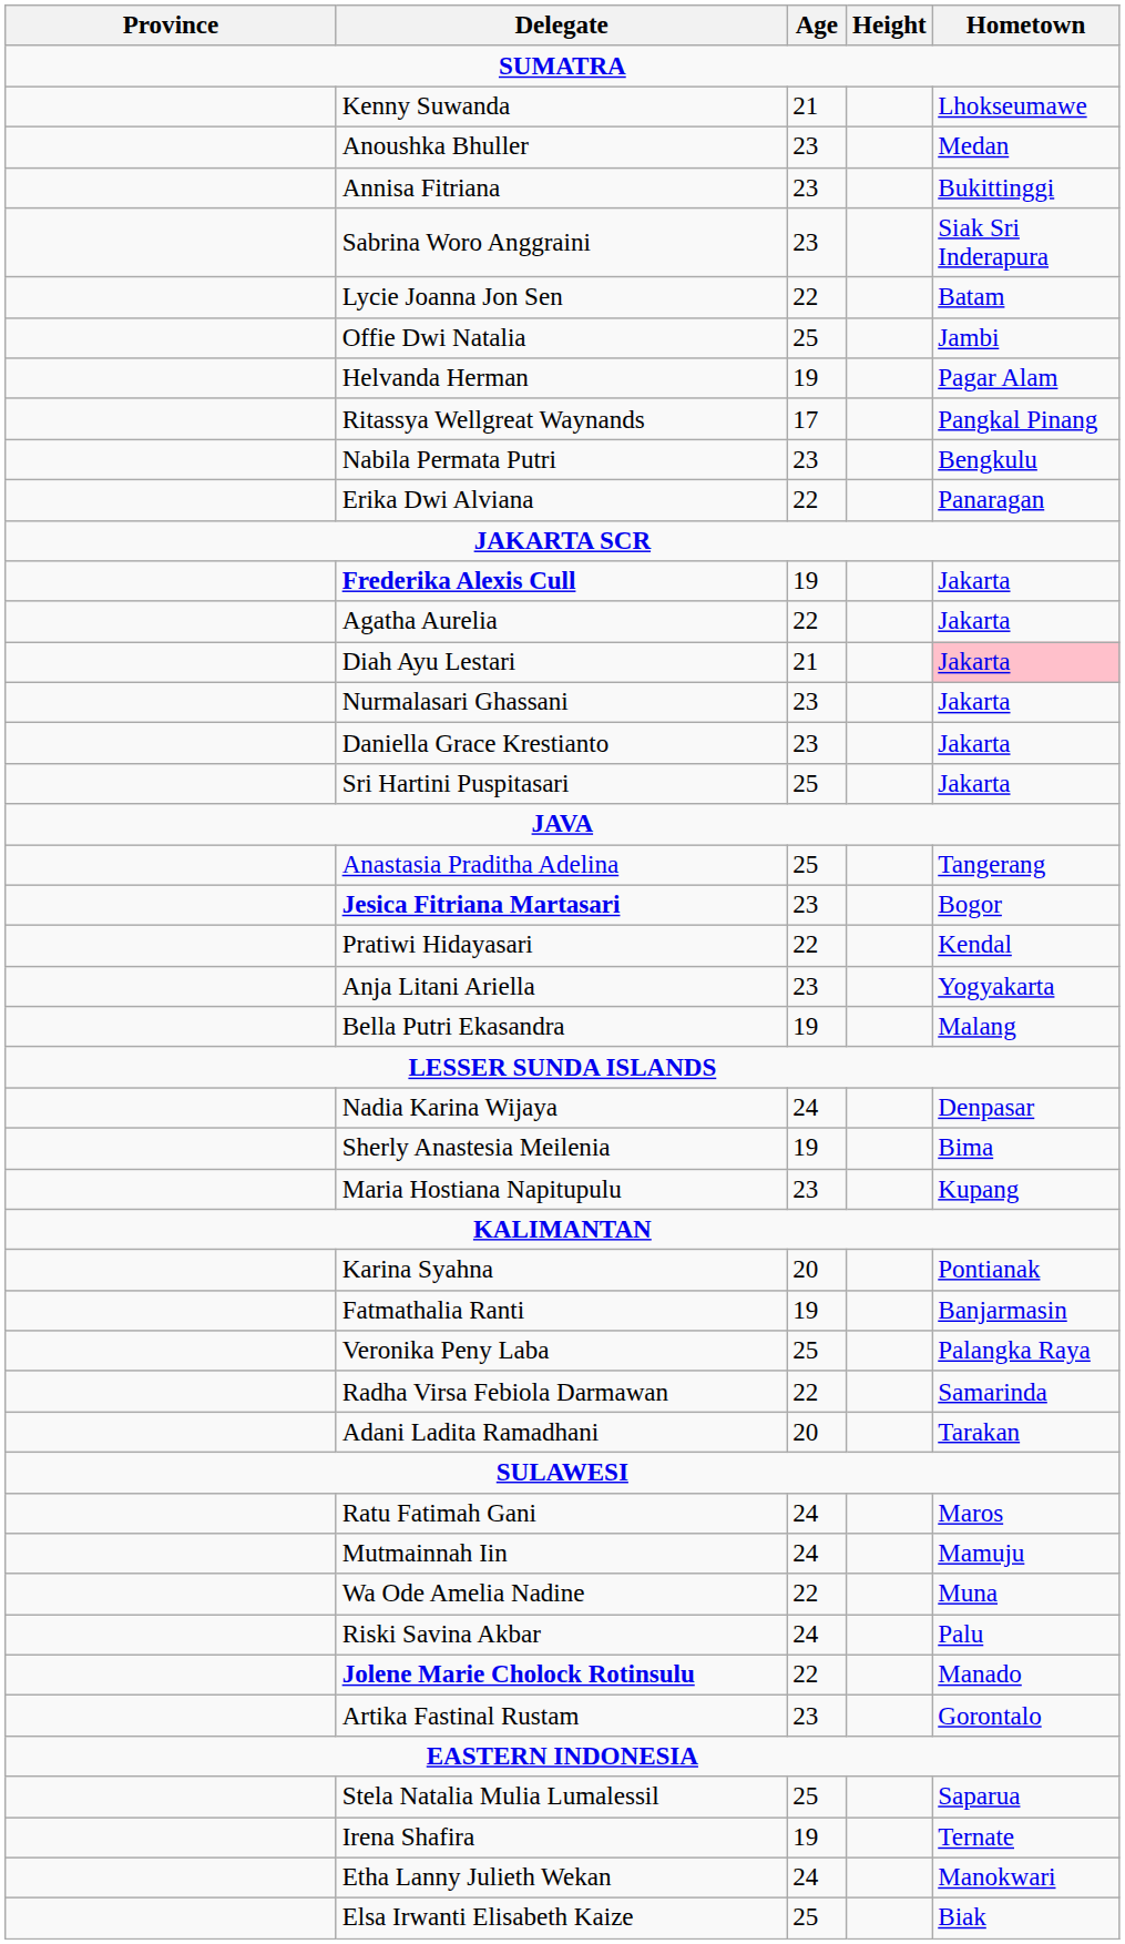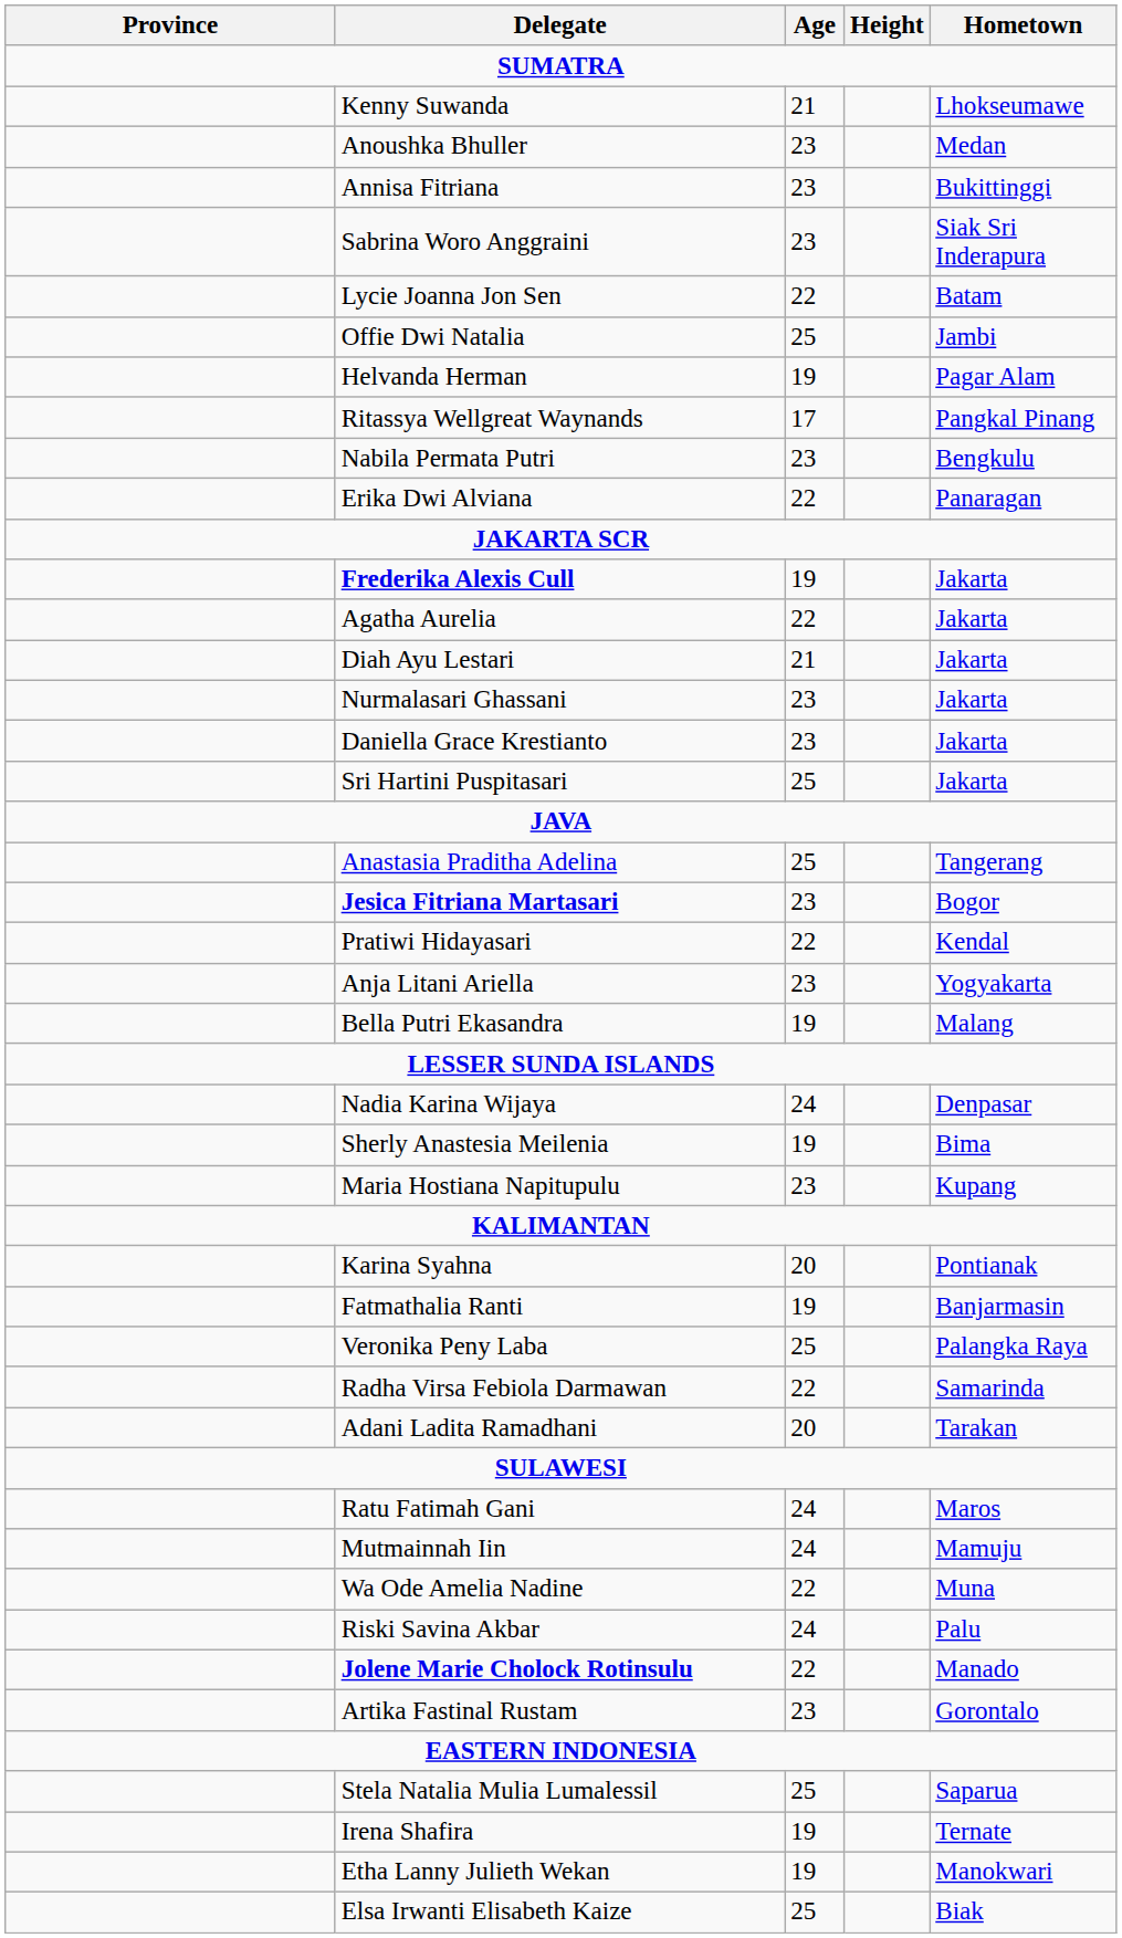Diah Ayu Lestari | Hometown: pink background -> no background
Etha Lanny Julieth Wekan | Age: 24 -> 19
